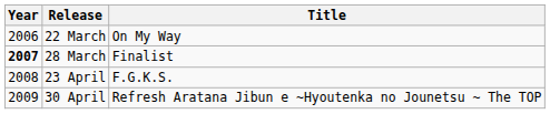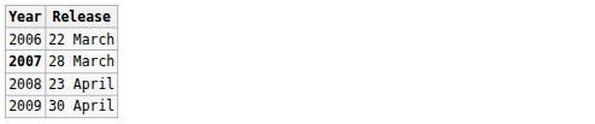- column: Title | On My Way | Finalist | F.G.K.S. | Refresh Aratana Jibun e ~Hyoutenka no Jounetsu ~ The TOP
